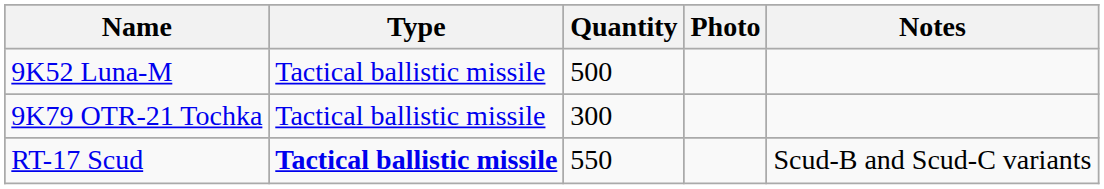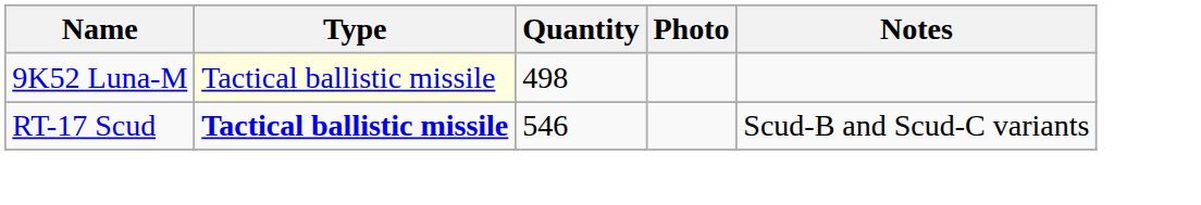9K52 Luna-M | Type: no background -> lightyellow background
9K52 Luna-M | Quantity: 500 -> 498
- row: 9K79 OTR-21 Tochka | Tactical ballistic missile | 300
RT-17 Scud | Quantity: 550 -> 546
